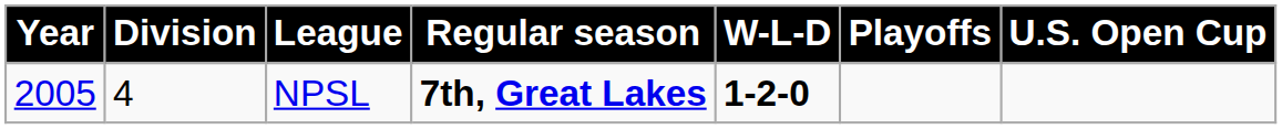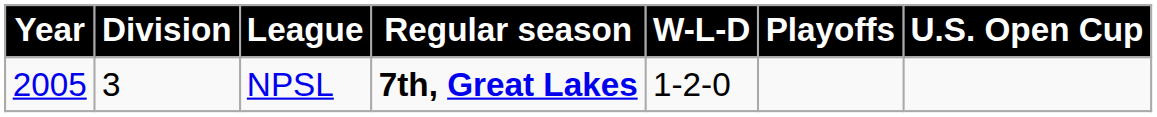NPSL | Division: 4 -> 3
NPSL | W-L-D: bold -> normal
